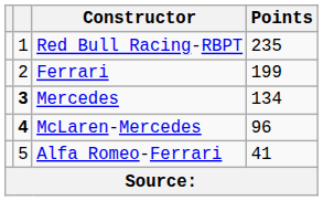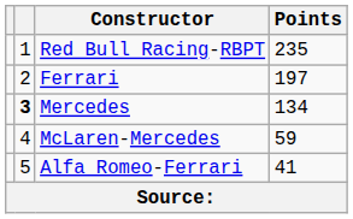Ferrari | Points: 199 -> 197
McLaren-Mercedes | column 2: bold -> normal
McLaren-Mercedes | Points: 96 -> 59
